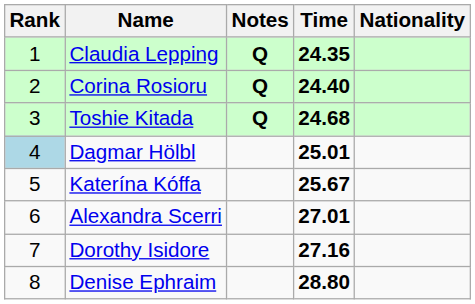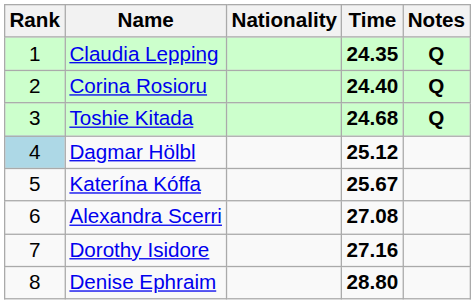columns swapped: Nationality <-> Notes
Dagmar Hölbl | Time: 25.01 -> 25.12
Alexandra Scerri | Time: 27.01 -> 27.08
